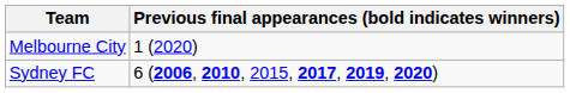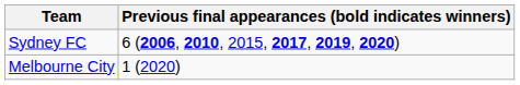rows swapped: Melbourne City <-> Sydney FC
